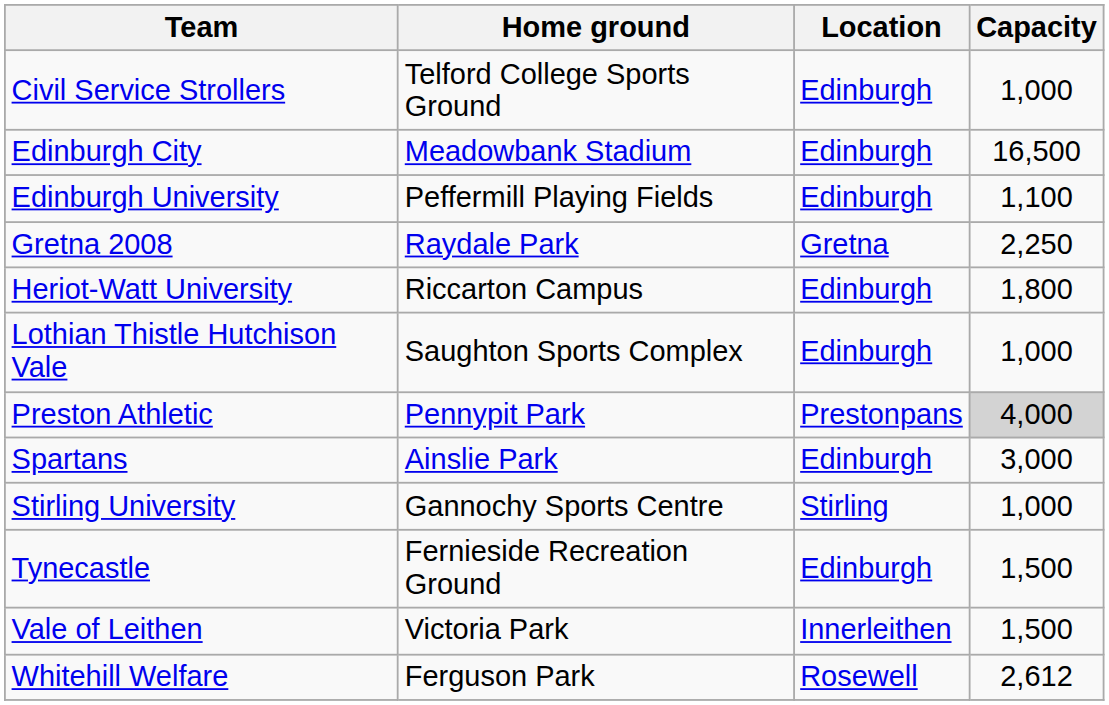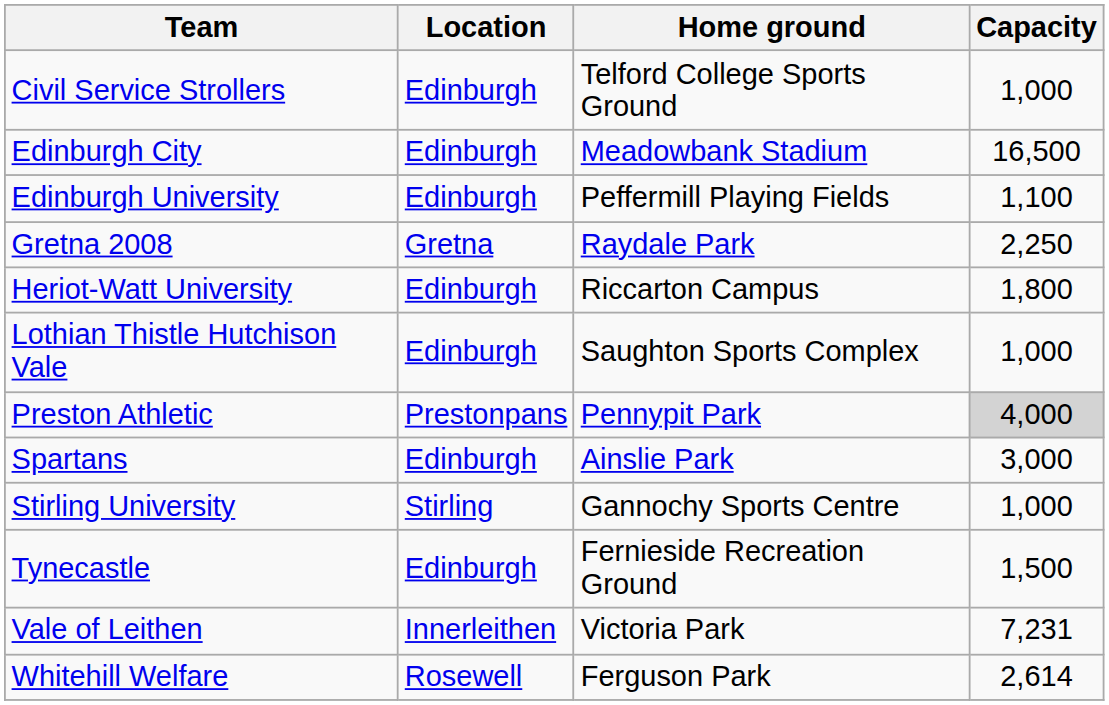columns swapped: Location <-> Home ground
Vale of Leithen | Capacity: 1,500 -> 7,231
Whitehill Welfare | Capacity: 2,612 -> 2,614
